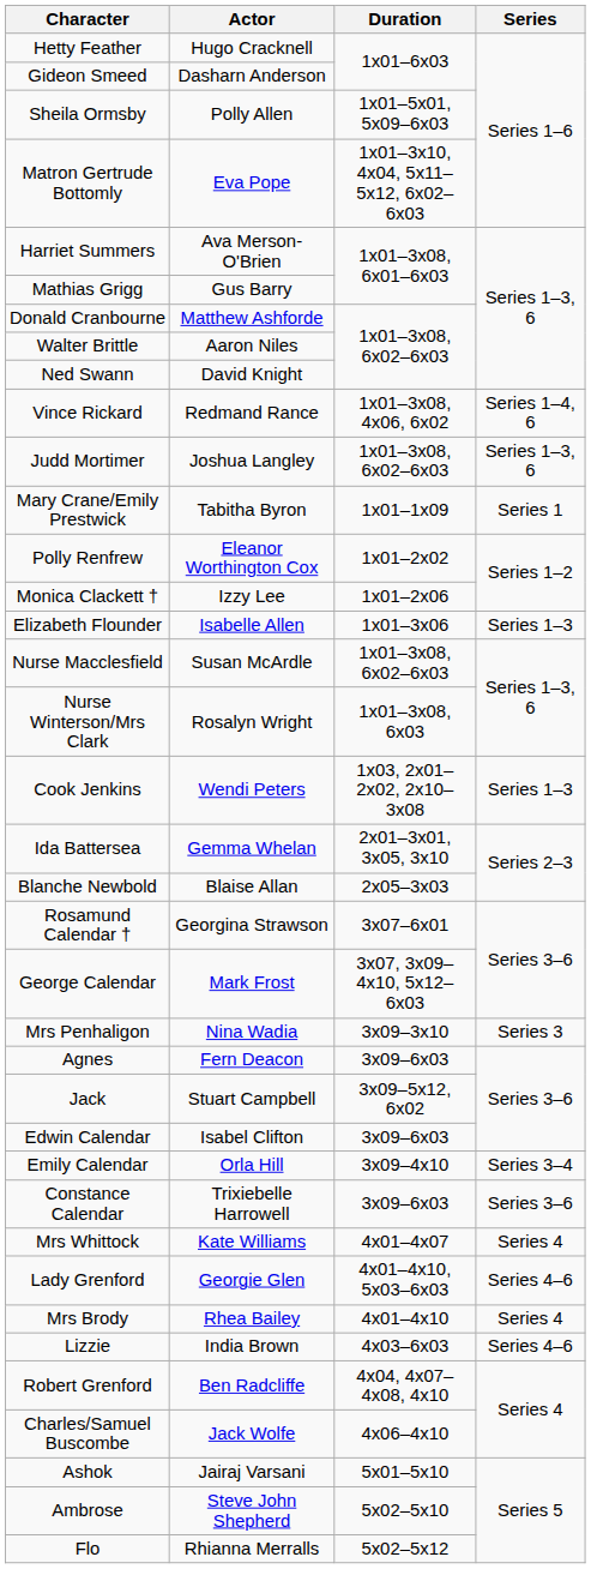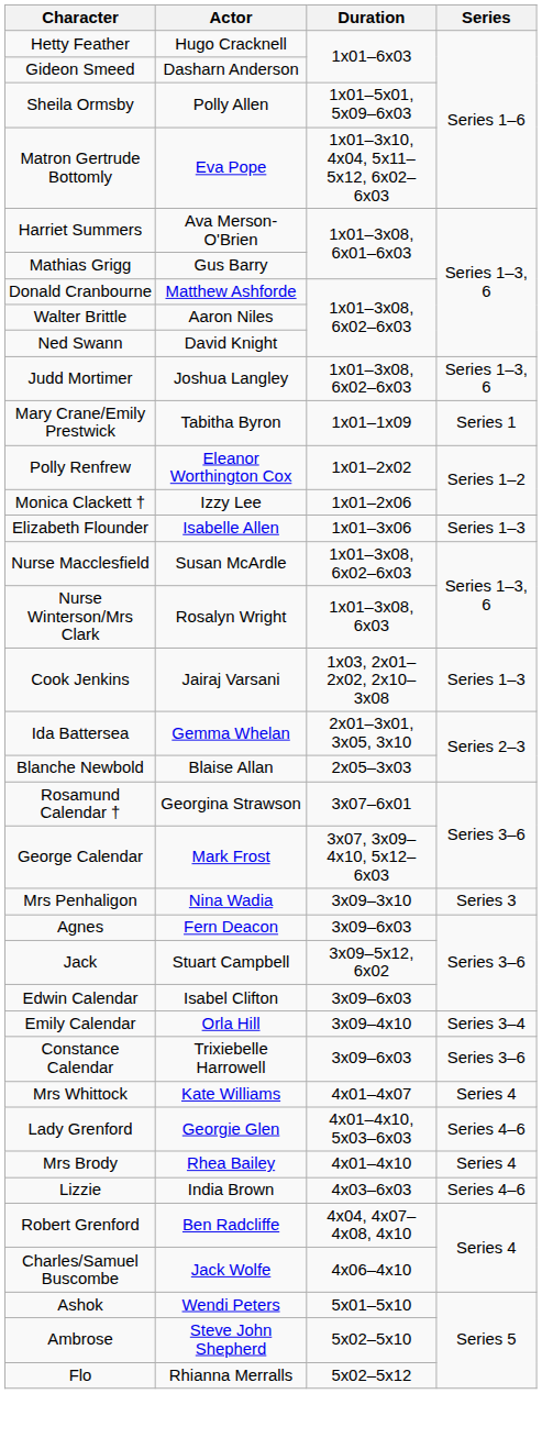- row: Vince Rickard | Redmand Rance | 1x01–3x08, 4x06, 6x02 | Series 1–4, 6
Cook Jenkins | Actor: Wendi Peters -> Jairaj Varsani
Ashok | Actor: Jairaj Varsani -> Wendi Peters
